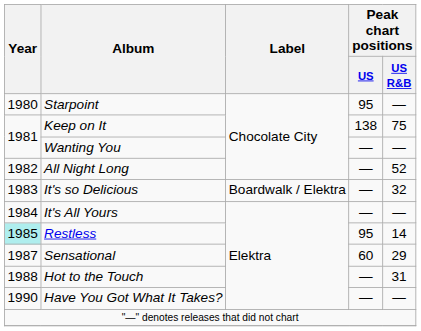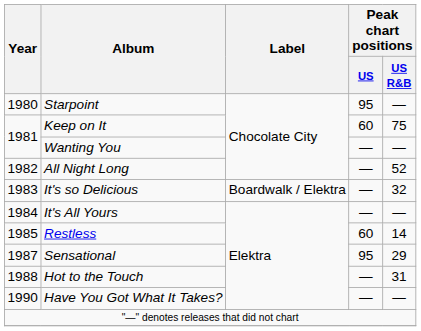Keep on It | Peak chart positions / US: 138 -> 60
Restless | Year: paleturquoise background -> no background
Restless | Peak chart positions / US: 95 -> 60
Sensational | Peak chart positions / US: 60 -> 95
